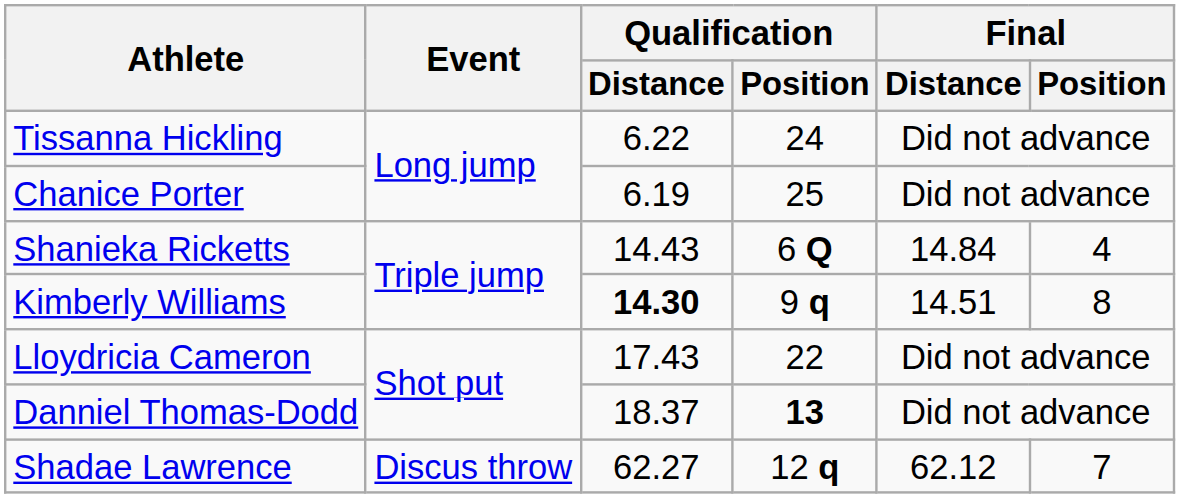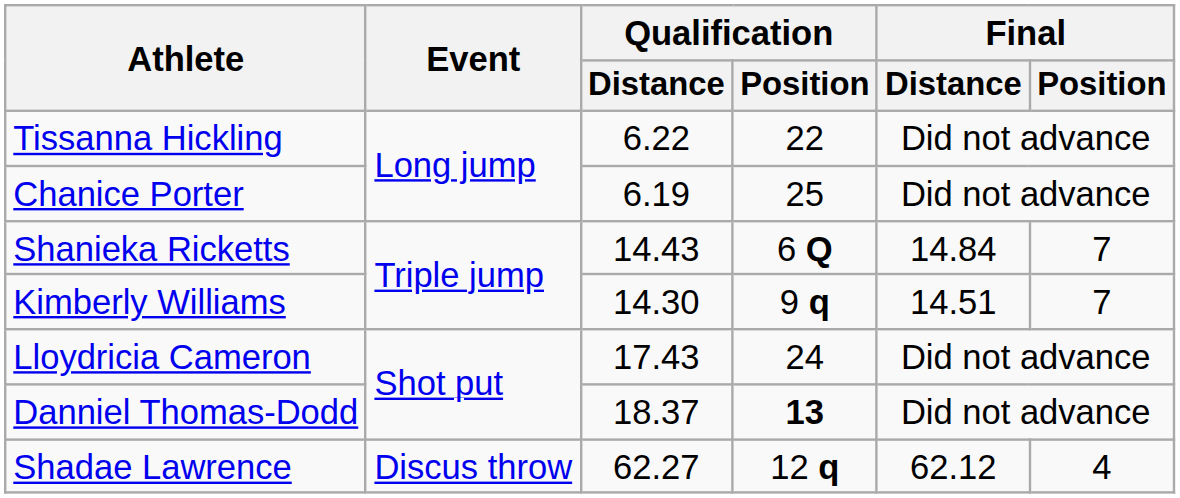Tissanna Hickling | Qualification / Position: 24 -> 22
Shanieka Ricketts | Final / Position: 4 -> 7
Kimberly Williams | Qualification / Distance: bold -> normal
Kimberly Williams | Final / Position: 8 -> 7
Lloydricia Cameron | Qualification / Position: 22 -> 24
Shadae Lawrence | Final / Position: 7 -> 4
